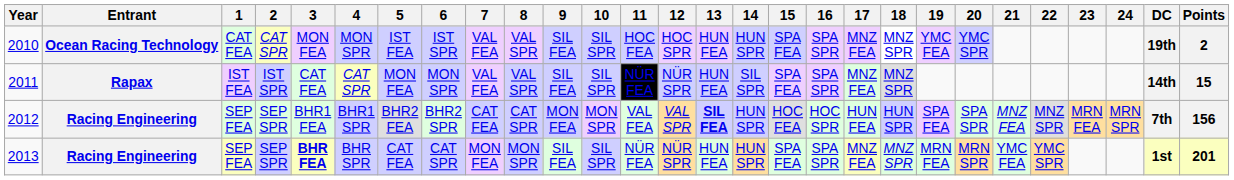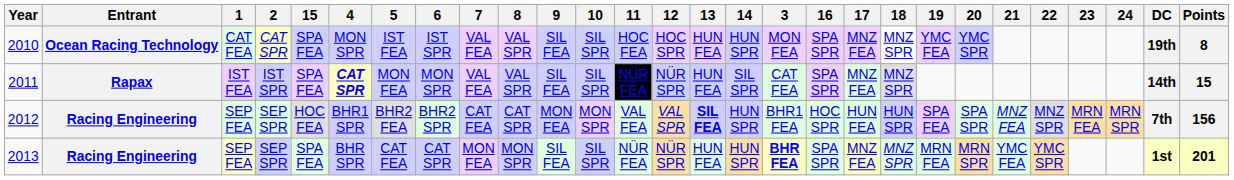columns swapped: 3 <-> 15
2010 | Points: 2 -> 8
2011 | 4: normal -> bold
